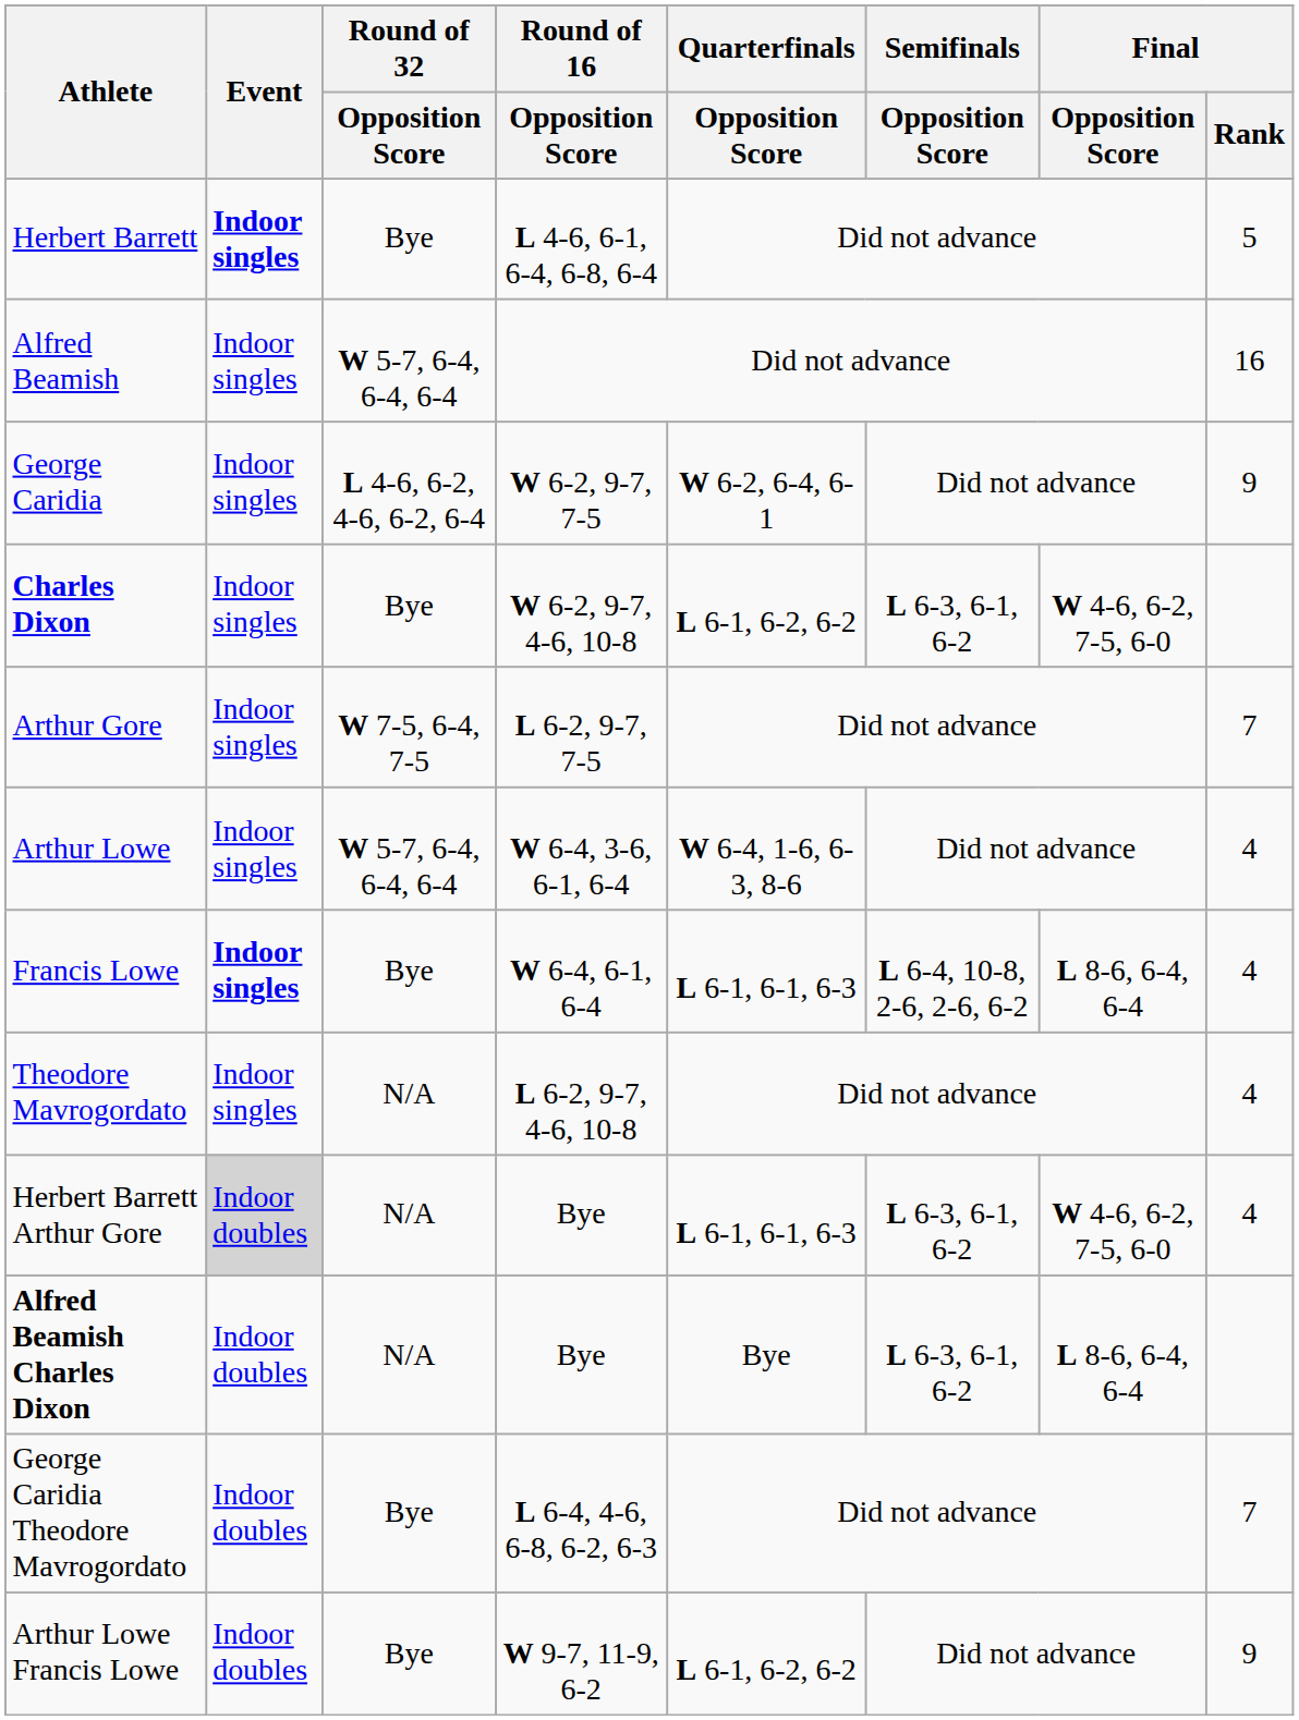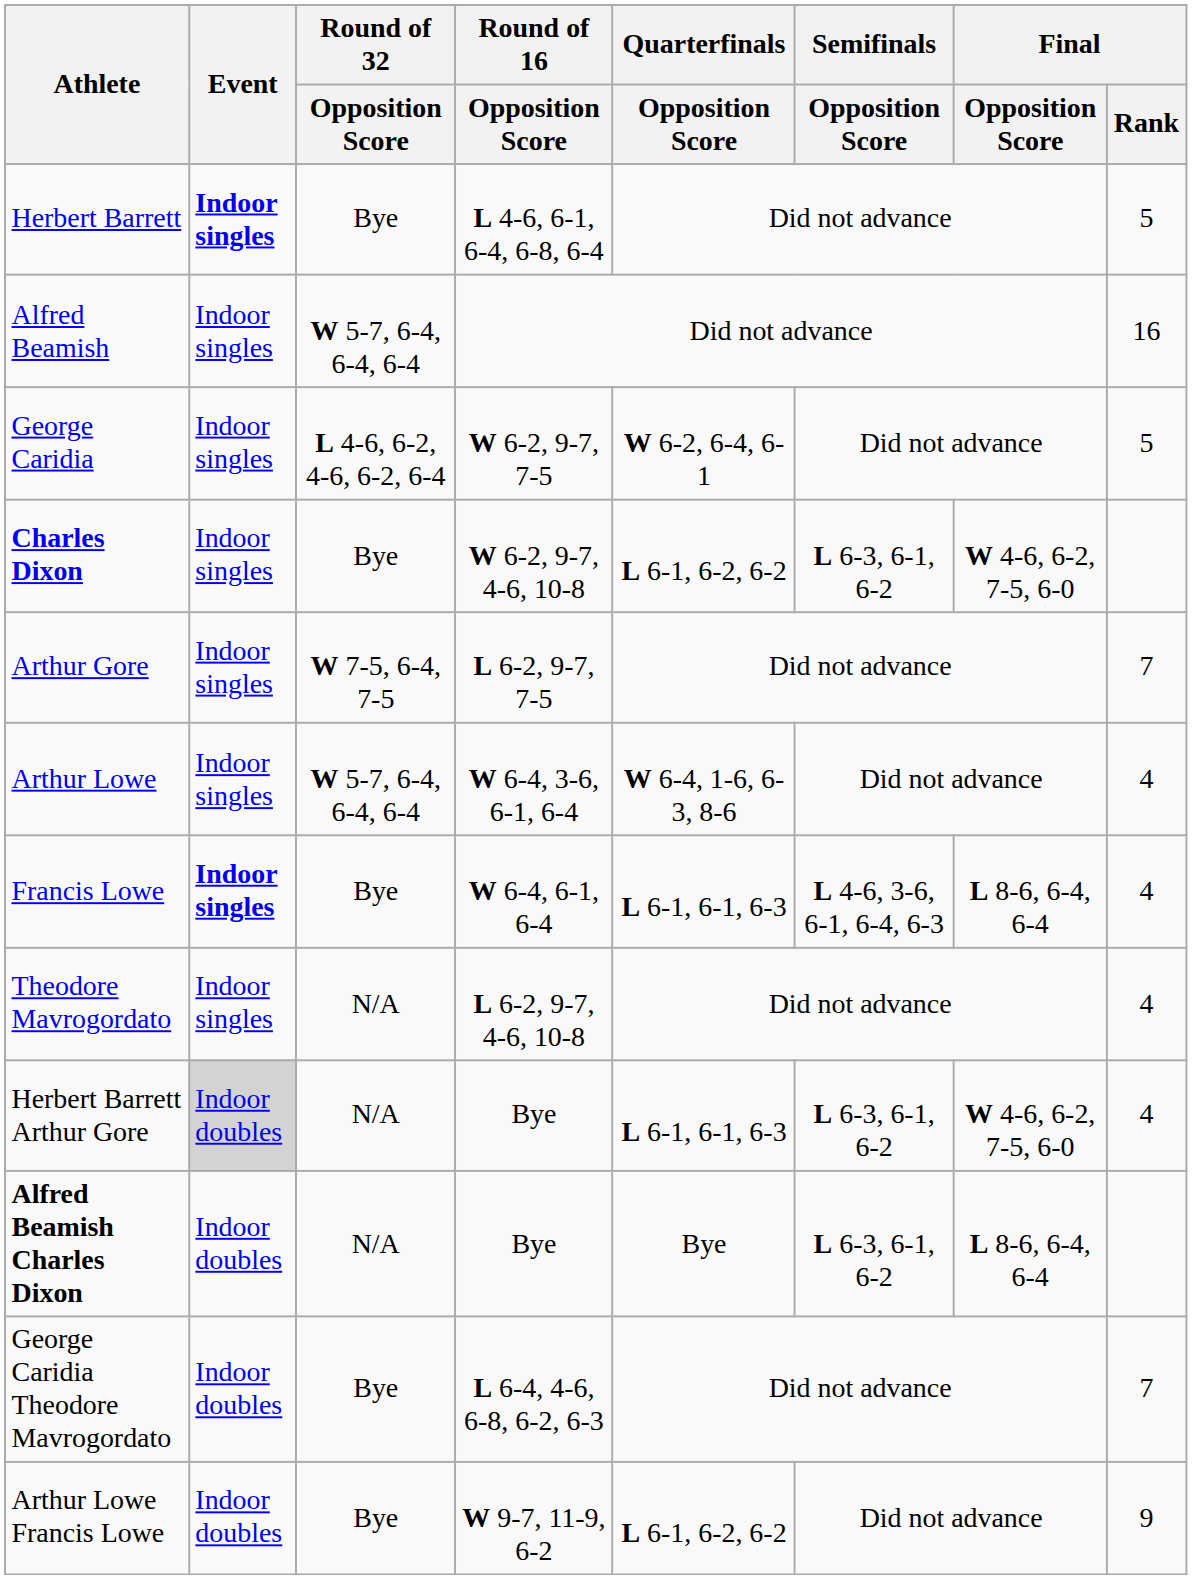George Caridia | Final / Rank: 9 -> 5
Francis Lowe | Semifinals / Opposition Score: L 6-4, 10-8, 2-6, 2-6, 6-2 -> L 4-6, 3-6, 6-1, 6-4, 6-3
